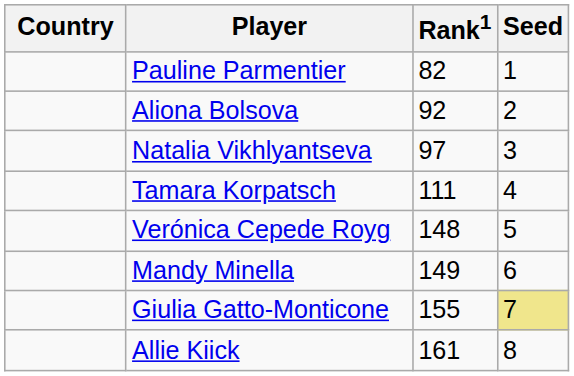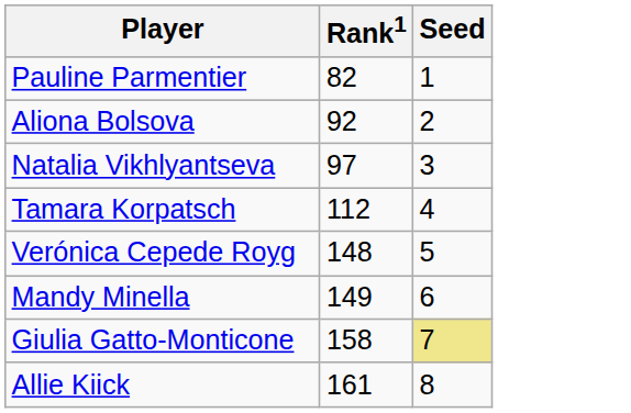- column: Country
Tamara Korpatsch | Rank1: 111 -> 112
Giulia Gatto-Monticone | Rank1: 155 -> 158
